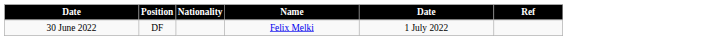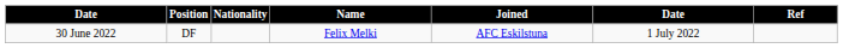+ column: Joined | AFC Eskilstuna
